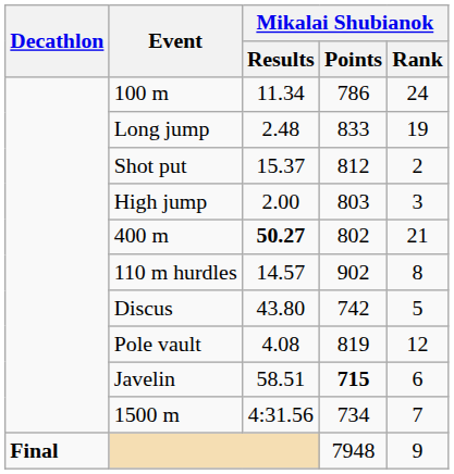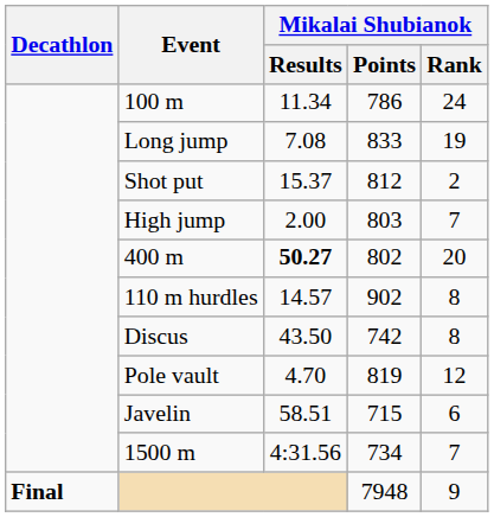Long jump | Mikalai Shubianok / Results: 2.48 -> 7.08
High jump | Mikalai Shubianok / Rank: 3 -> 7
400 m | Mikalai Shubianok / Rank: 21 -> 20
Discus | Mikalai Shubianok / Results: 43.80 -> 43.50
Discus | Mikalai Shubianok / Rank: 5 -> 8
Pole vault | Mikalai Shubianok / Results: 4.08 -> 4.70
Javelin | Mikalai Shubianok / Points: bold -> normal
